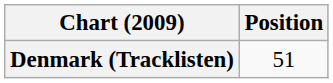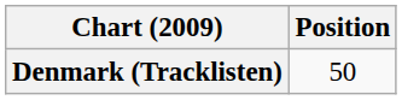Denmark (Tracklisten) | Position: 51 -> 50
